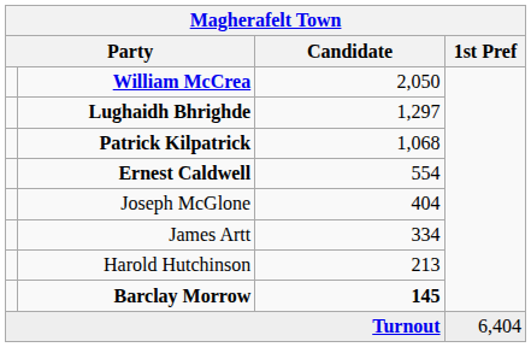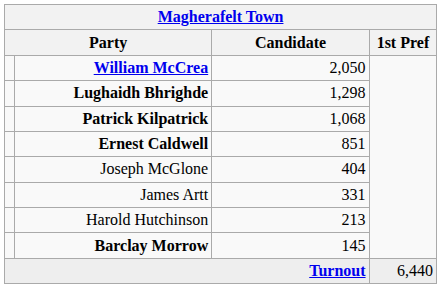Lughaidh Bhrighde | Candidate: 1,297 -> 1,298
Ernest Caldwell | Candidate: 554 -> 851
James Artt | Candidate: 334 -> 331
Barclay Morrow | Candidate: bold -> normal
Turnout | 1st Pref: 6,404 -> 6,440
